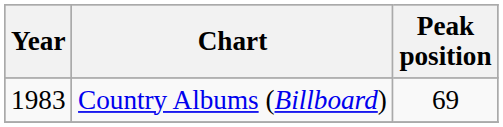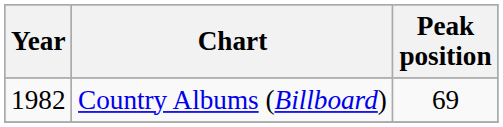Country Albums (Billboard) | Year: 1983 -> 1982
